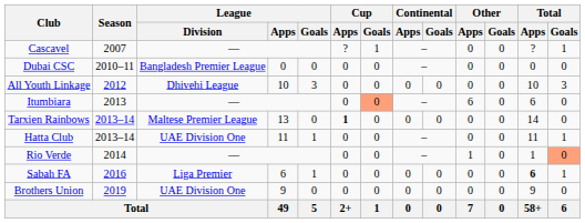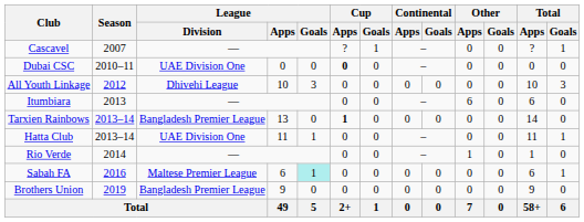Dubai CSC | League / Division: Bangladesh Premier League -> UAE Division One
Dubai CSC | Cup / Apps: normal -> bold
Itumbiara | Cup / Goals: lightsalmon background -> no background
Tarxien Rainbows | League / Division: Maltese Premier League -> Bangladesh Premier League
Rio Verde | Total / Goals: lightsalmon background -> no background
Sabah FA | League / Division: Liga Premier -> Maltese Premier League
Sabah FA | League / Goals: no background -> paleturquoise background
Sabah FA | Total / Apps: bold -> normal
Brothers Union | League / Division: UAE Division One -> Bangladesh Premier League
